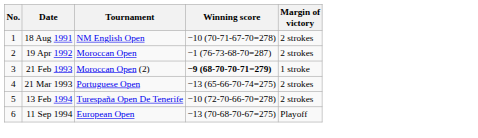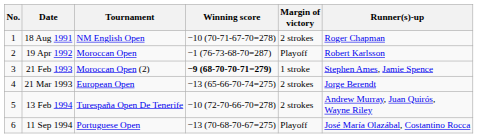+ column: Runner(s)-up | Roger Chapman | Robert Karlsson | Stephen Ames, Jamie Spence | Jorge Berendt | Andrew Murray, Juan Quirós, Wayne Riley | José María Olazábal, Costantino Rocca
19 Apr 1992 | Margin of victory: 2 strokes -> Playoff
21 Mar 1993 | Tournament: Portuguese Open -> European Open
11 Sep 1994 | Tournament: European Open -> Portuguese Open
